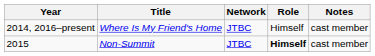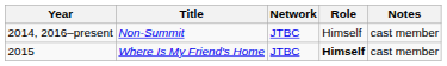2014, 2016–present | Title: Where Is My Friend's Home -> Non-Summit
2015 | Title: Non-Summit -> Where Is My Friend's Home
